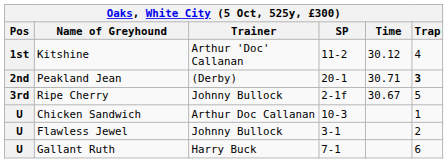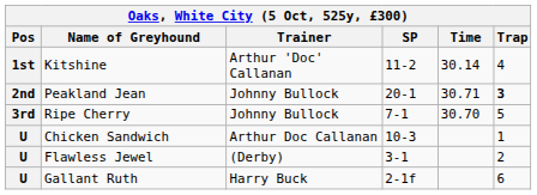Kitshine | Time: 30.12 -> 30.14
Peakland Jean | Trainer: (Derby) -> Johnny Bullock
Ripe Cherry | SP: 2-1f -> 7-1
Ripe Cherry | Time: 30.67 -> 30.70
Flawless Jewel | Trainer: Johnny Bullock -> (Derby)
Gallant Ruth | SP: 7-1 -> 2-1f
